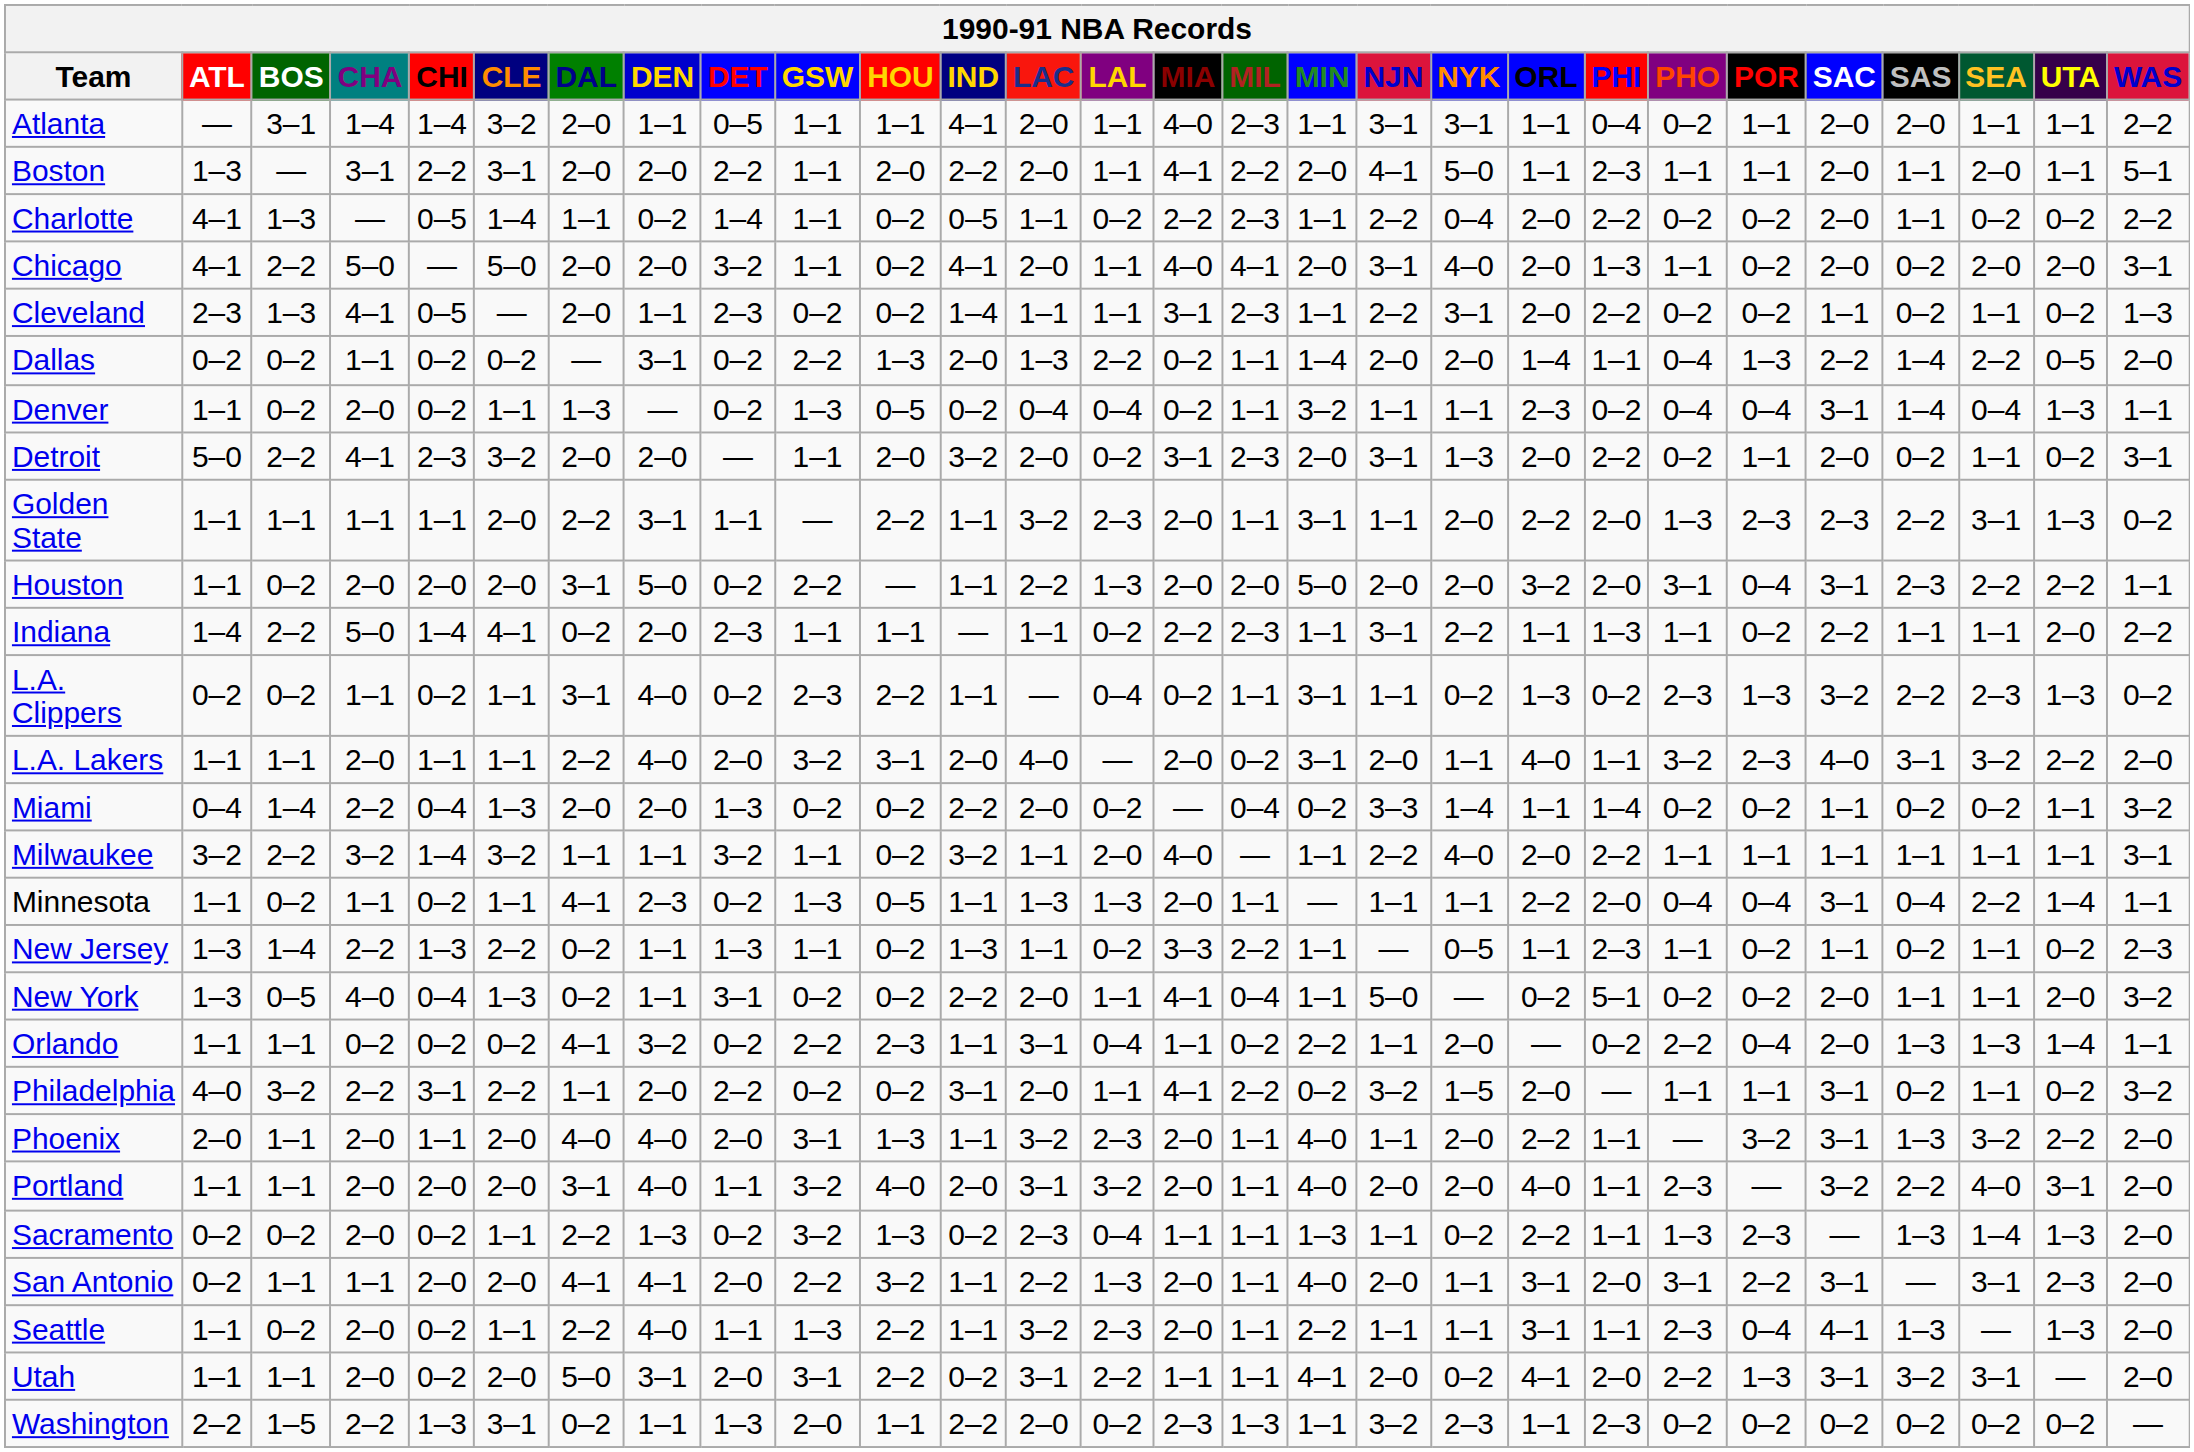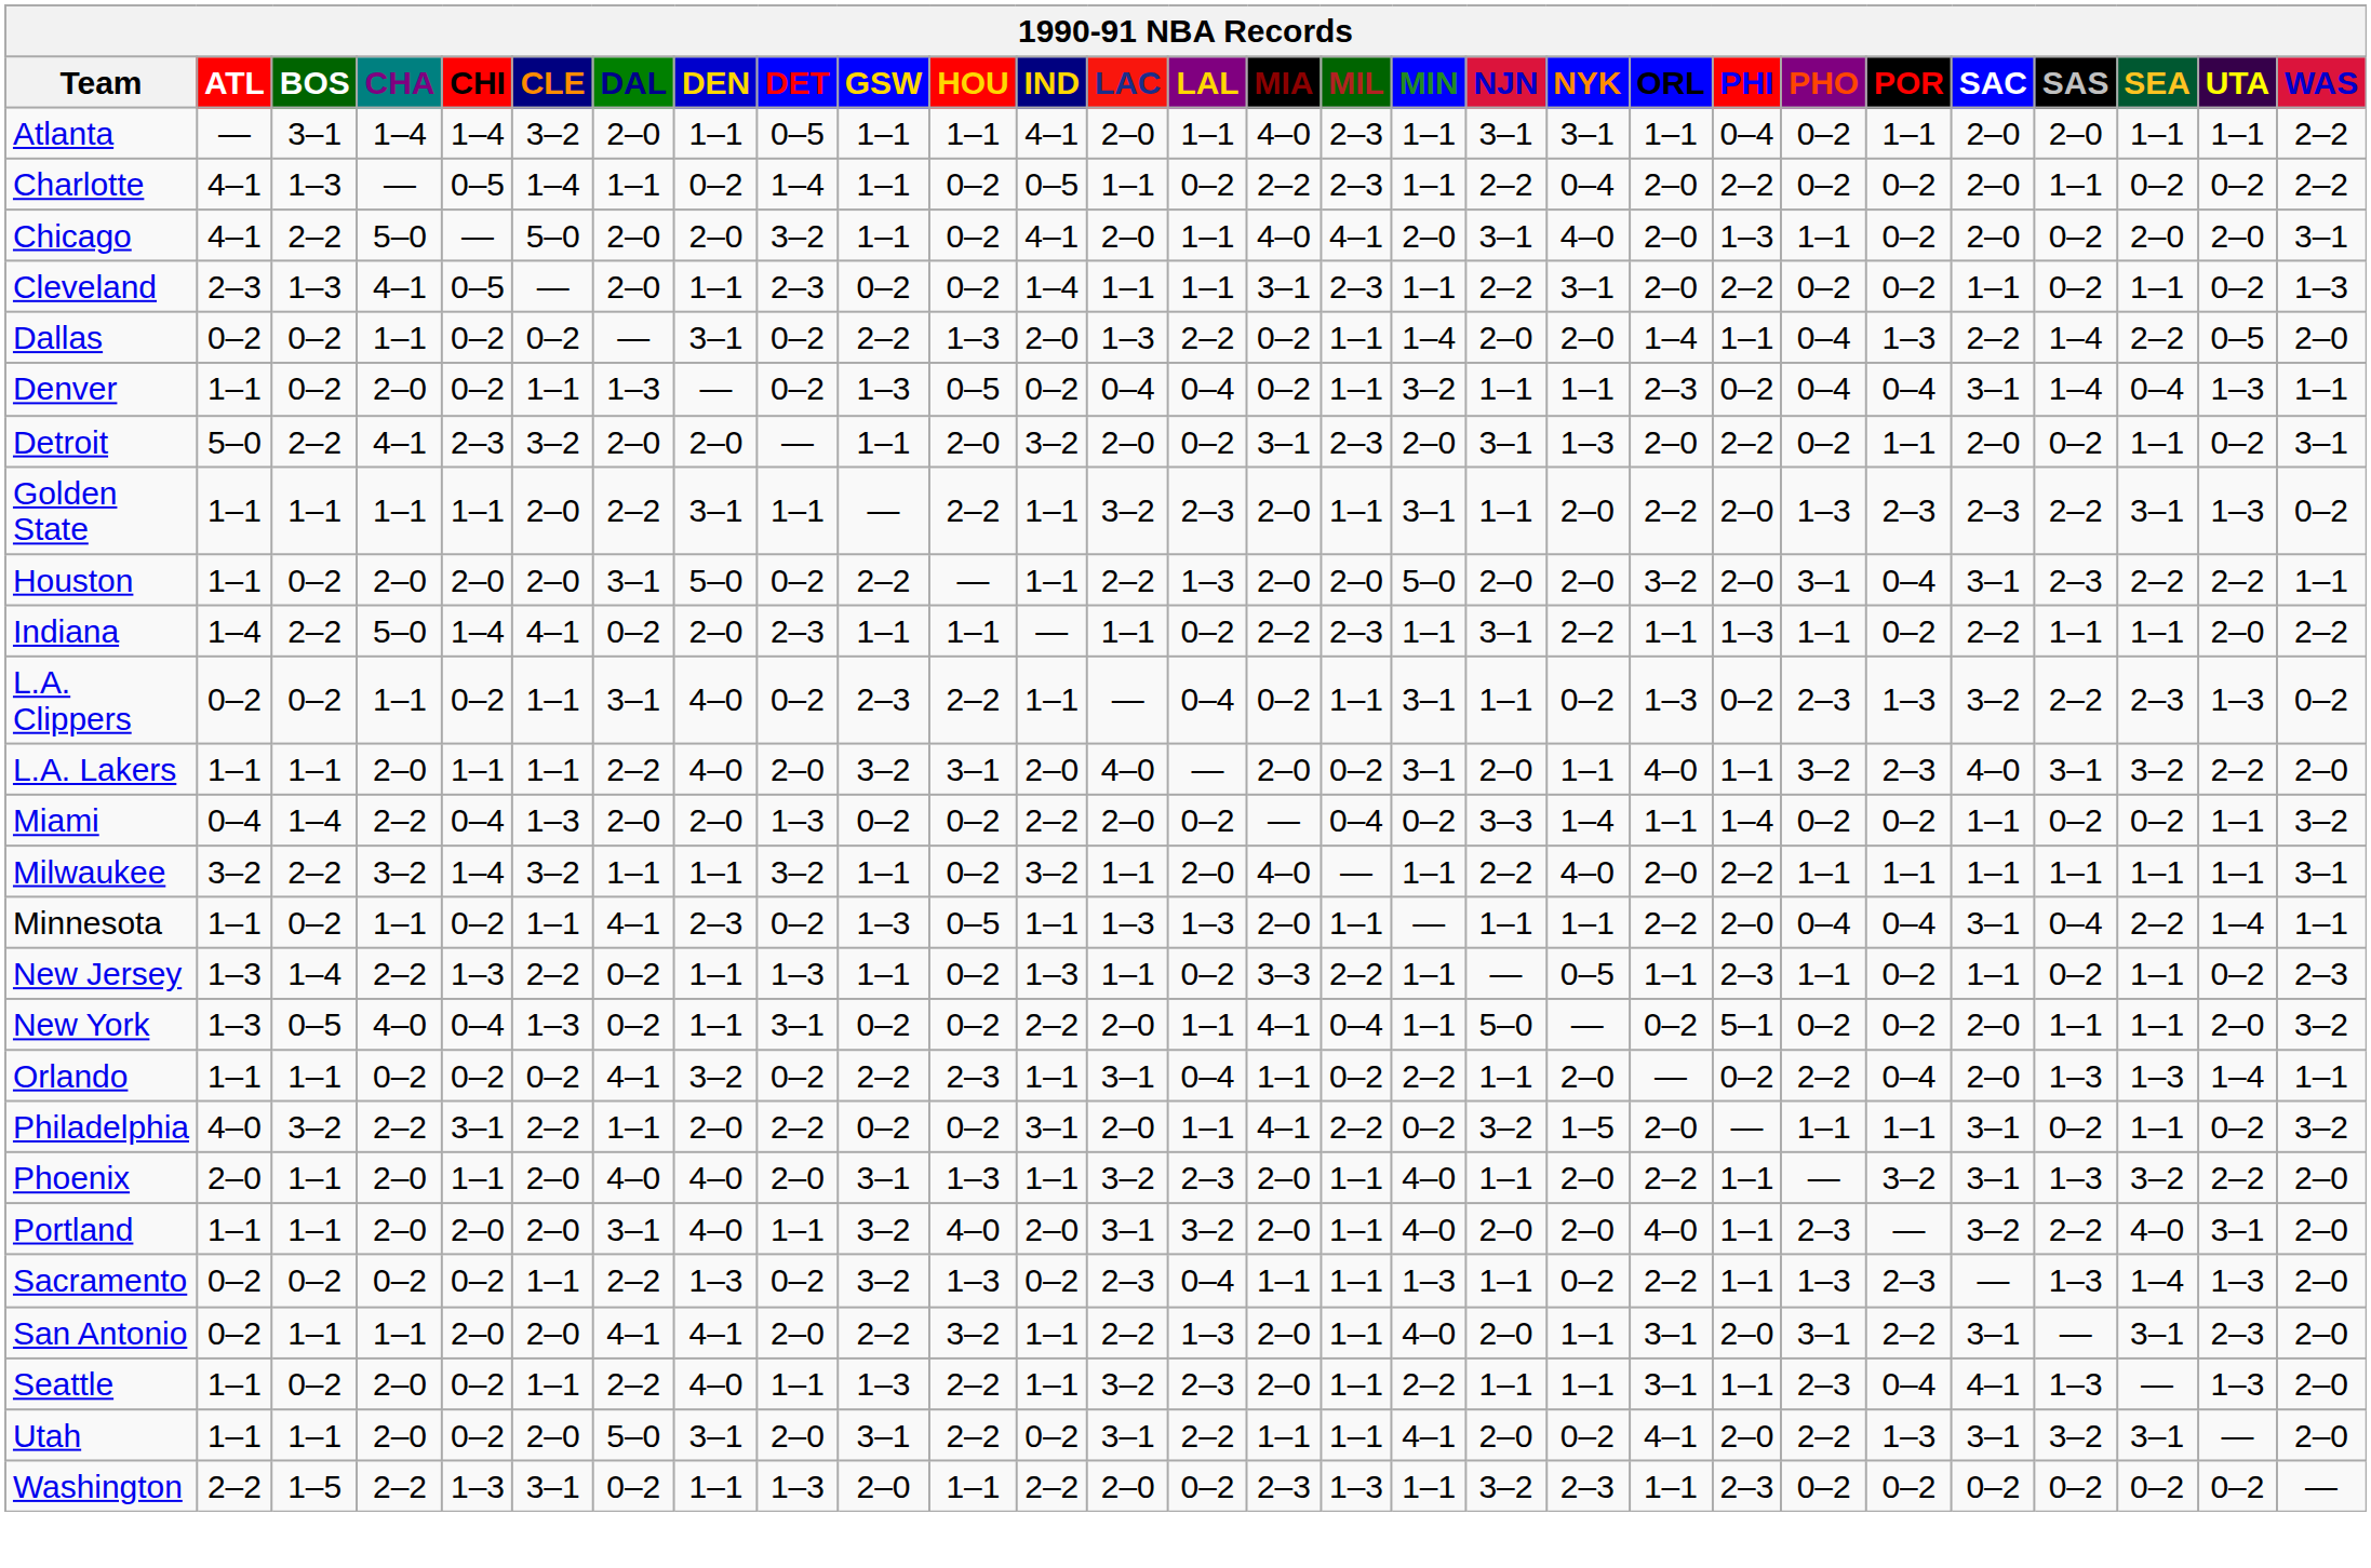- row: Boston | 1–3 | — | 3–1 | 2–2 | 3–1 | 2–0 | 2–0 | 2–2 | 1–1 | 2–0 | 2–2 | 2–0 | 1–1 | 4–1 | 2–2 | 2–0 | 4–1 | 5–0 | 1–1 | 2–3 | 1–1 | 1–1 | 2–0 | 1–1 | 2–0 | 1–1 | 5–1
Sacramento | CHA: 2–0 -> 0–2
